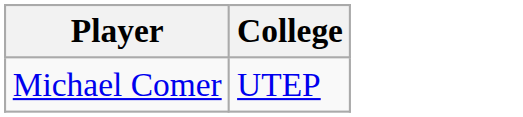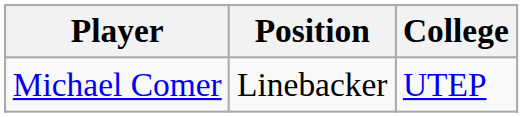+ column: Position | Linebacker
